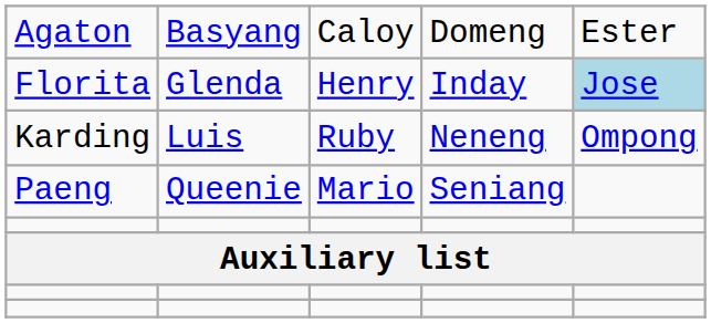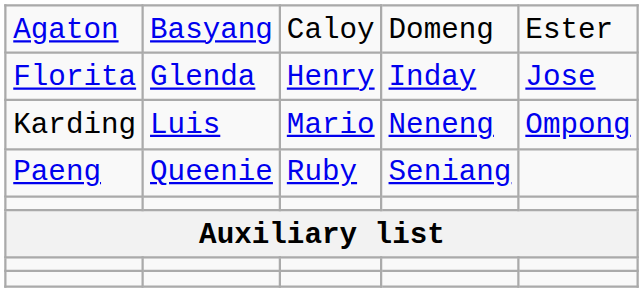Florita | column 5: lightblue background -> no background
Karding | column 3: Ruby -> Mario
Paeng | column 3: Mario -> Ruby
